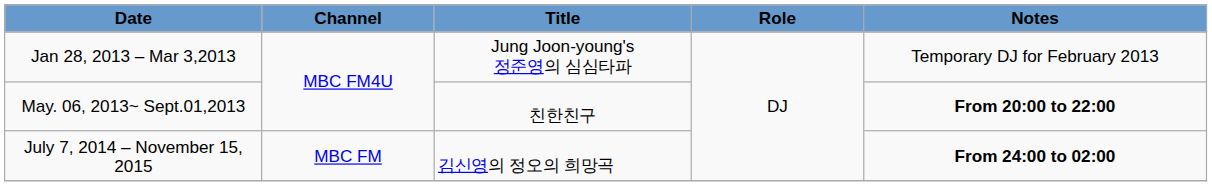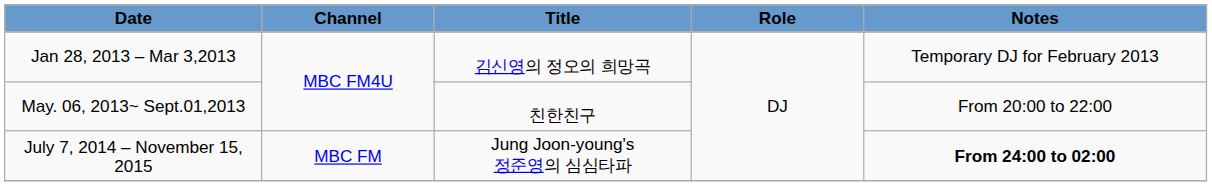Jan 28, 2013 – Mar 3,2013 | Title: Jung Joon-young's 정준영의 심심타파 -> 김신영의 정오의 희망곡
May. 06, 2013~ Sept.01,2013 | Notes: bold -> normal
July 7, 2014 – November 15, 2015 | Title: 김신영의 정오의 희망곡 -> Jung Joon-young's 정준영의 심심타파
